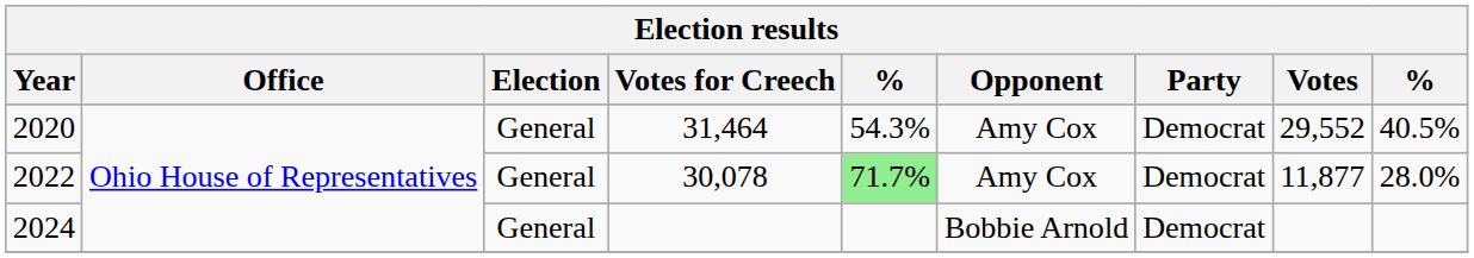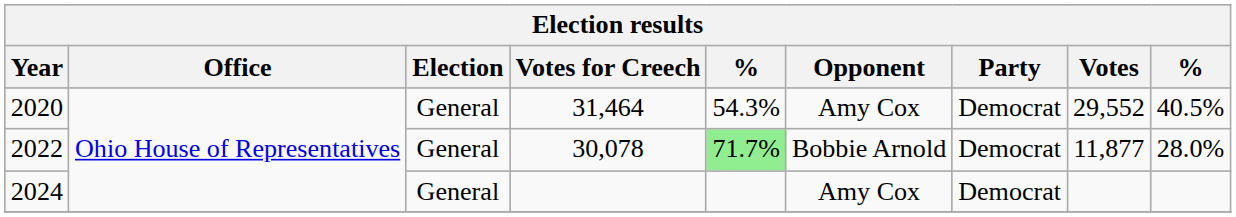2022 | Opponent: Amy Cox -> Bobbie Arnold
2024 | Opponent: Bobbie Arnold -> Amy Cox
